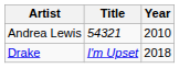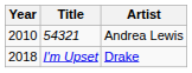columns swapped: Year <-> Artist
